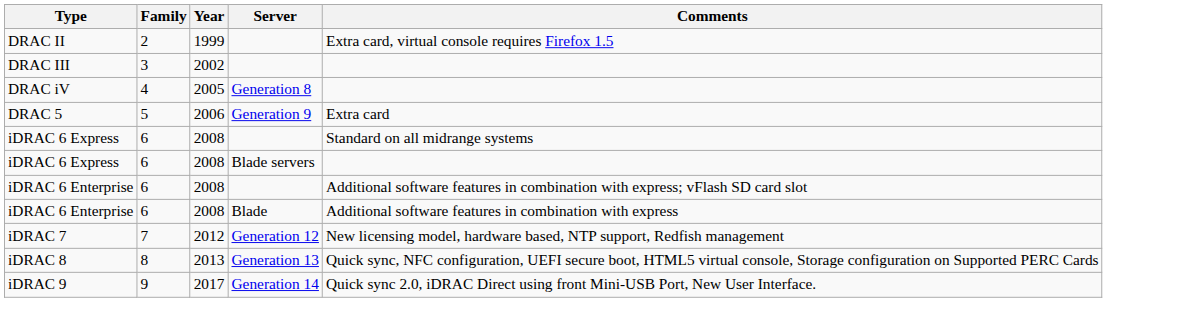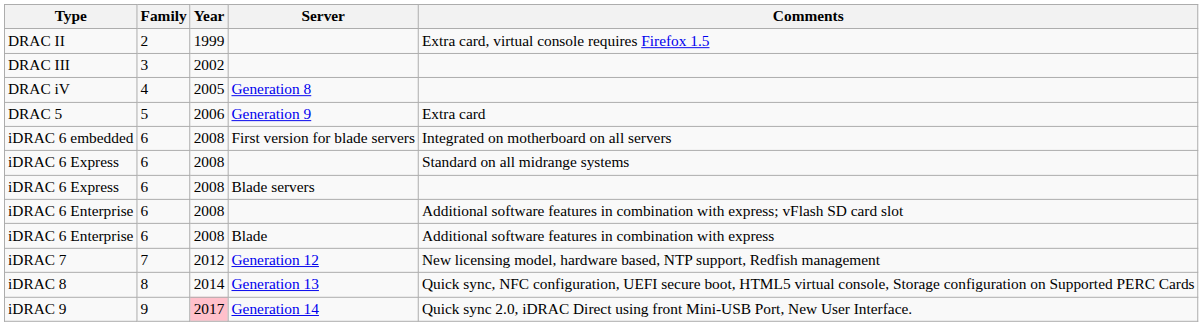+ row: iDRAC 6 embedded | 6 | 2008 | First version for blade servers | Integrated on motherboard on all servers
iDRAC 8 | Year: 2013 -> 2014
iDRAC 9 | Year: no background -> pink background
